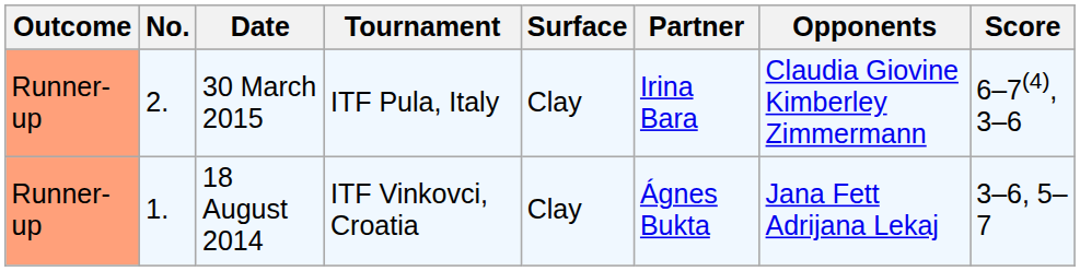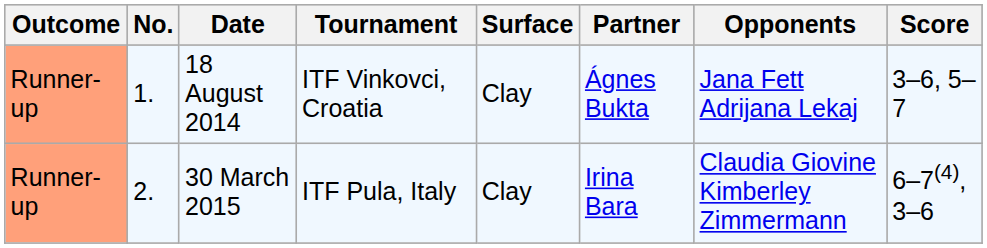rows swapped: 18 August 2014 <-> 30 March 2015
